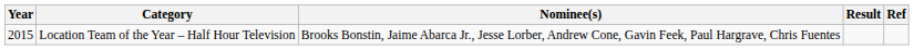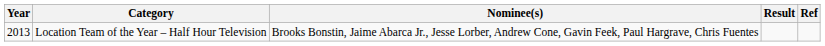Location Team of the Year – Half Hour Television | Year: 2015 -> 2013
